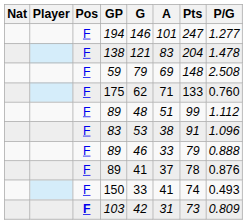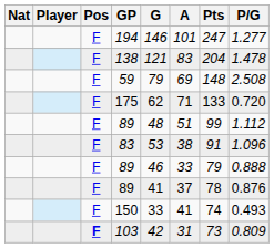175 | P/G: 0.760 -> 0.720
